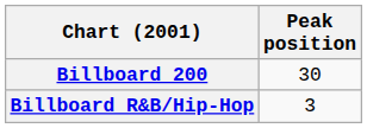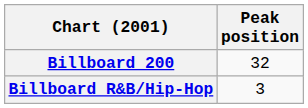Billboard 200 | Peak position: 30 -> 32
